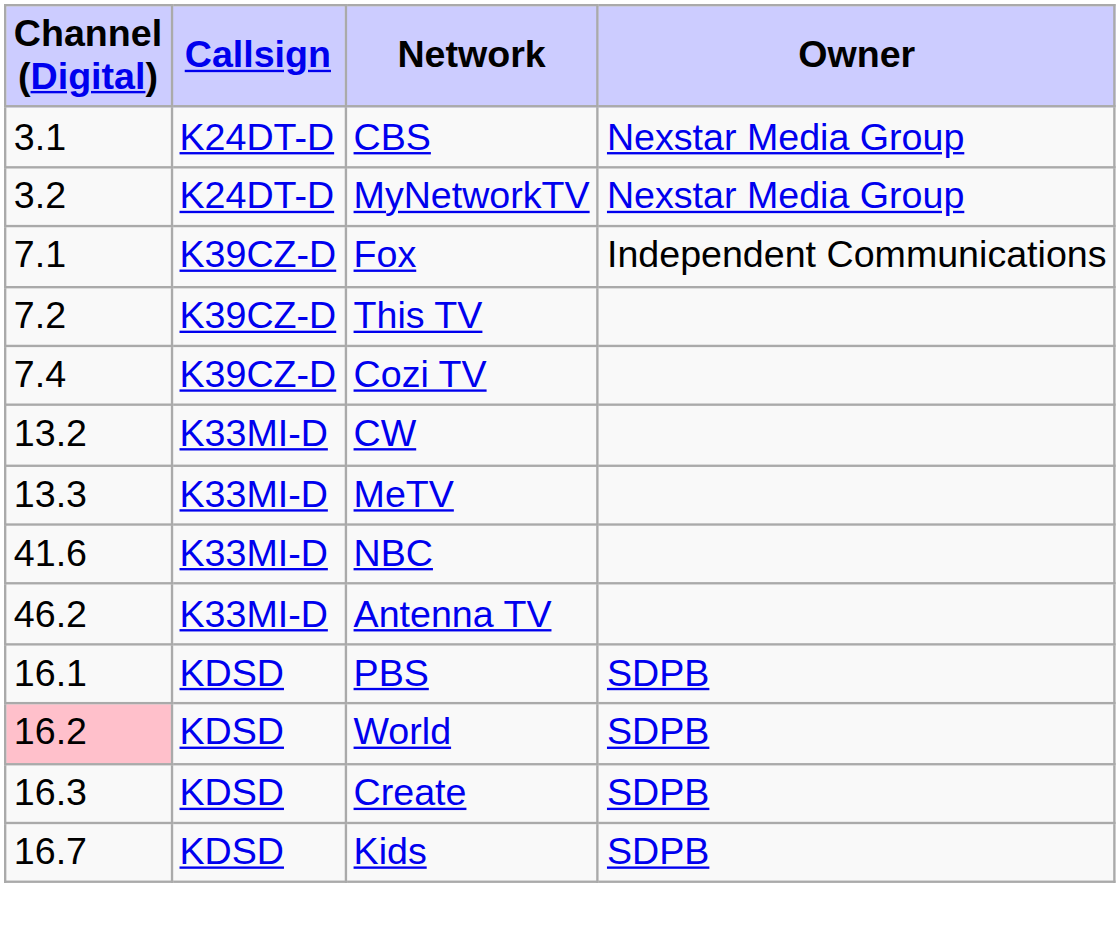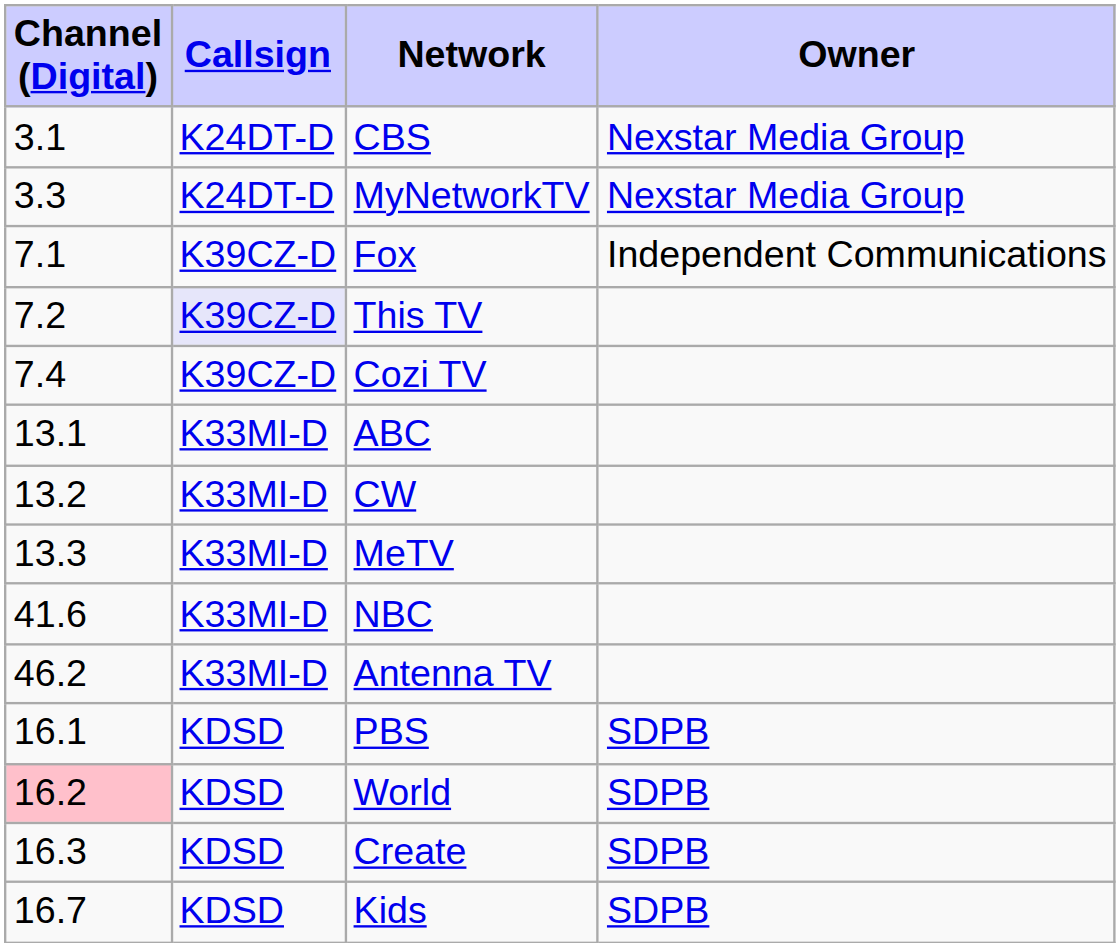MyNetworkTV | Channel (Digital): 3.2 -> 3.3
This TV | Callsign: no background -> lavender background
+ row: 13.1 | K33MI-D | ABC
